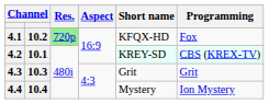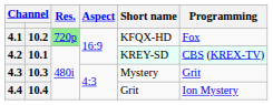4.3 | Short name: Grit -> Mystery
4.4 | Short name: Mystery -> Grit
